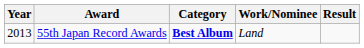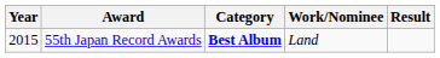55th Japan Record Awards | Year: 2013 -> 2015
